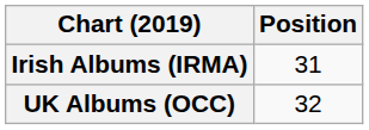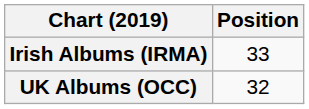Irish Albums (IRMA) | Position: 31 -> 33
